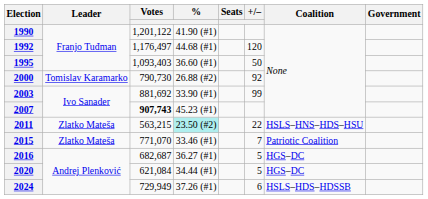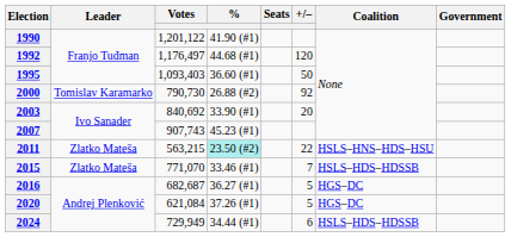2003 | Votes: 881,692 -> 840,692
2003 | +/–: 99 -> 20
2007 | Votes: bold -> normal
2015 | Coalition: Patriotic Coalition -> HSLS–HDS–HDSSB
2020 | %: 34.44 (#1) -> 37.26 (#1)
2024 | %: 37.26 (#1) -> 34.44 (#1)
